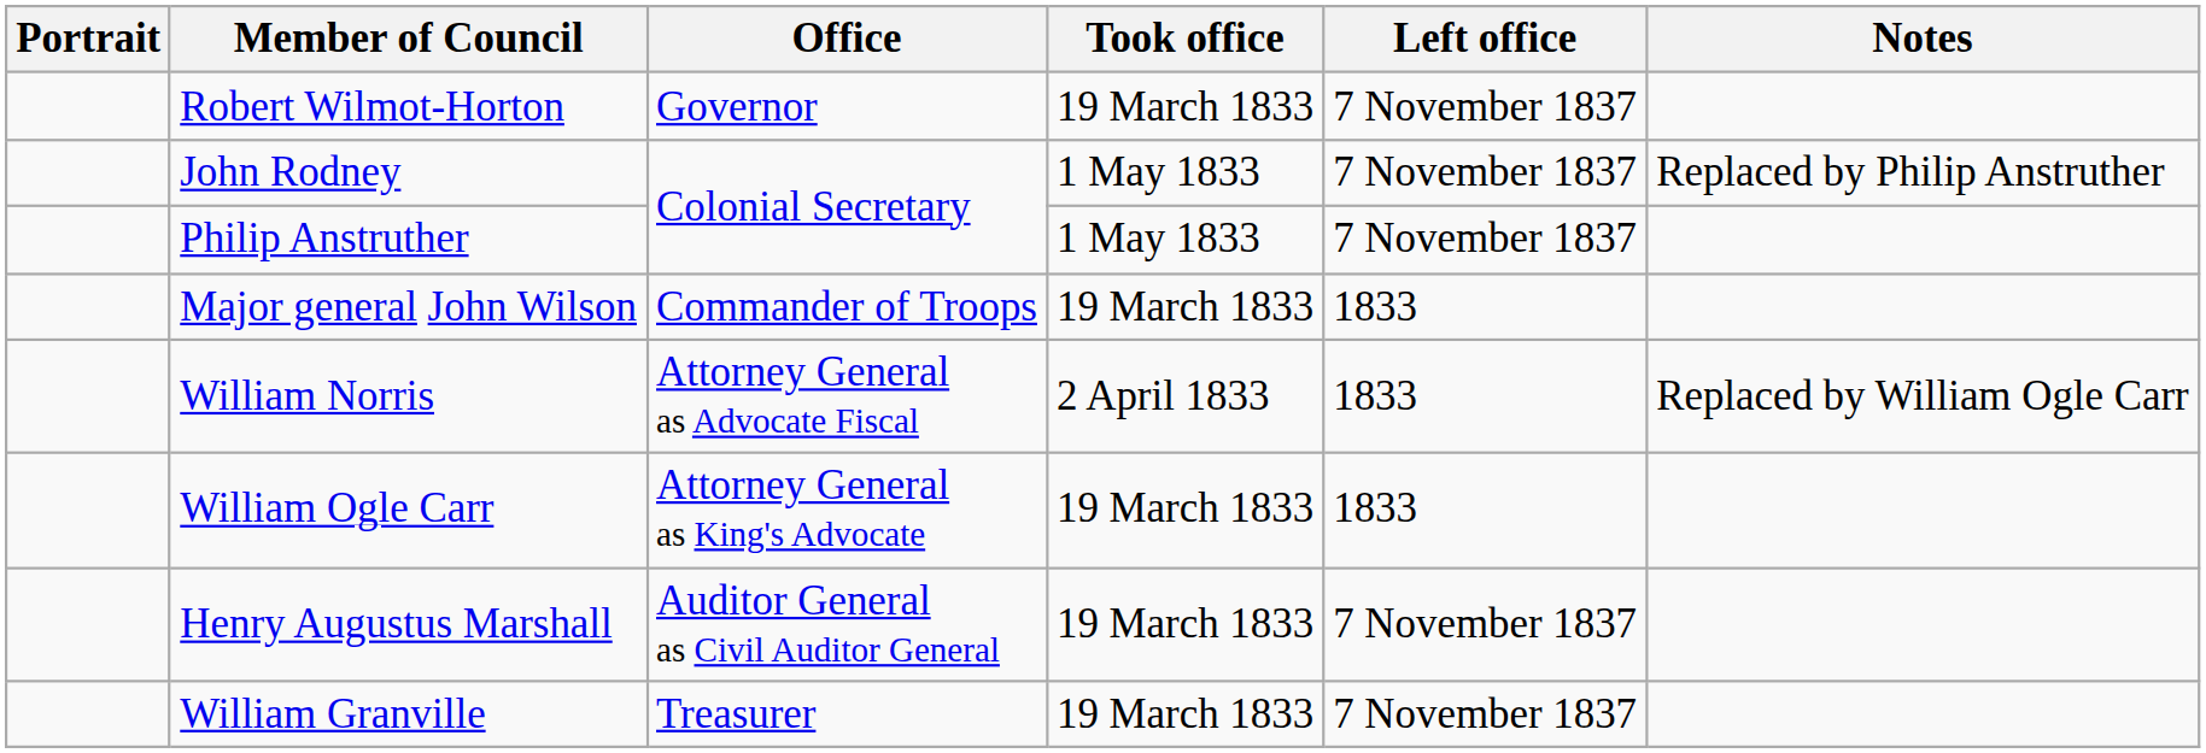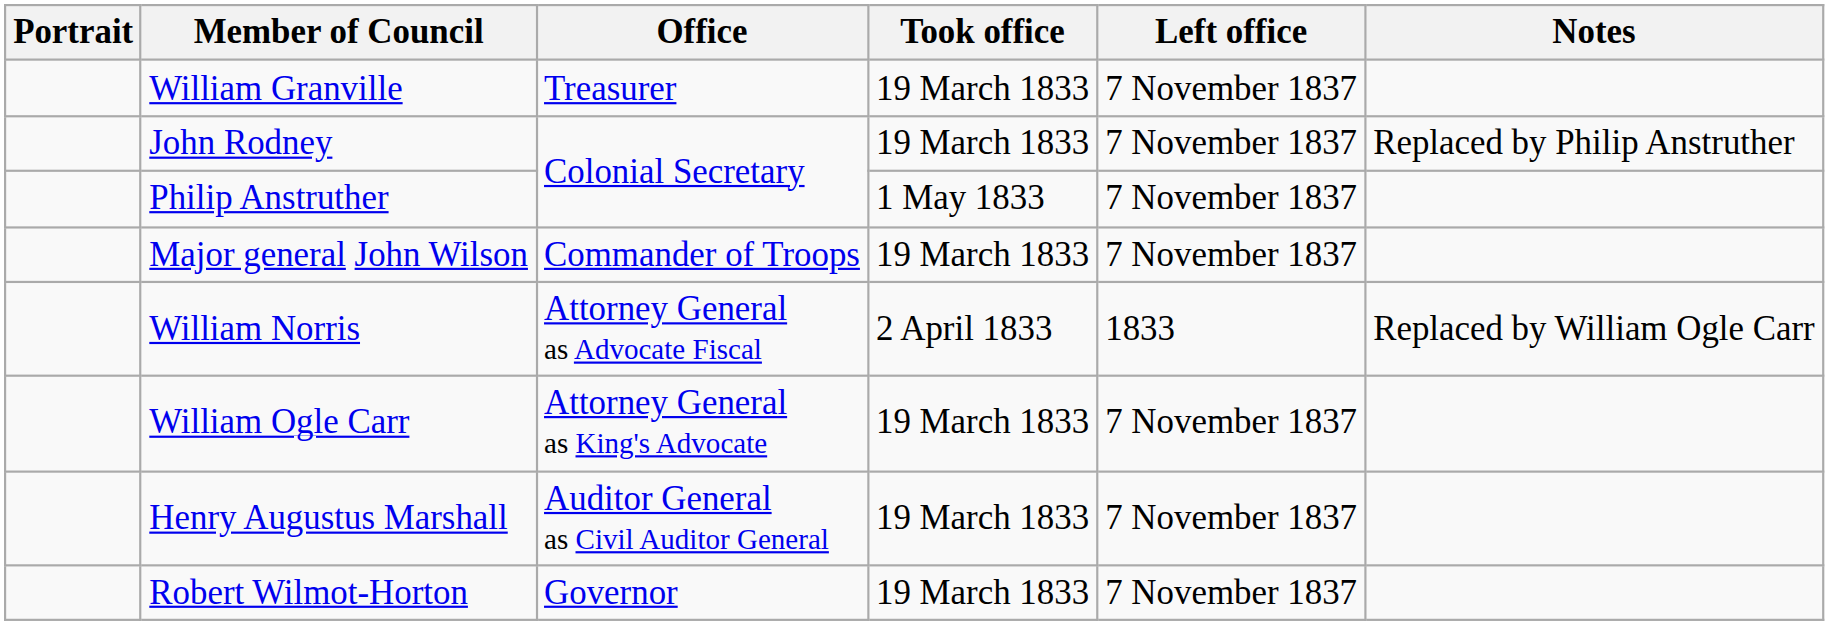rows swapped: Robert Wilmot-Horton <-> William Granville
John Rodney | Took office: 1 May 1833 -> 19 March 1833
Major general John Wilson | Left office: 1833 -> 7 November 1837
William Ogle Carr | Left office: 1833 -> 7 November 1837
